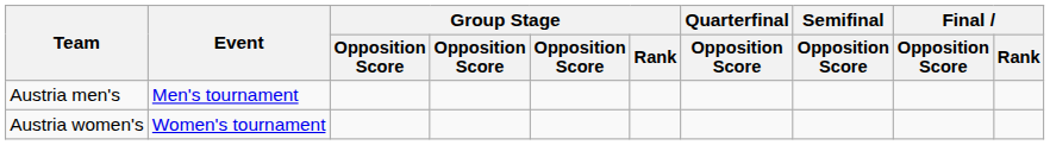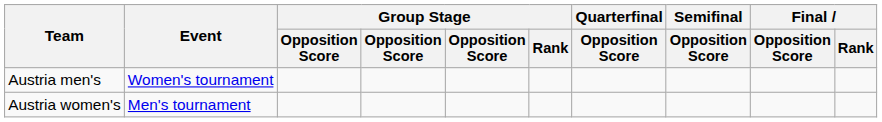Austria men's | Event: Men's tournament -> Women's tournament
Austria women's | Event: Women's tournament -> Men's tournament
